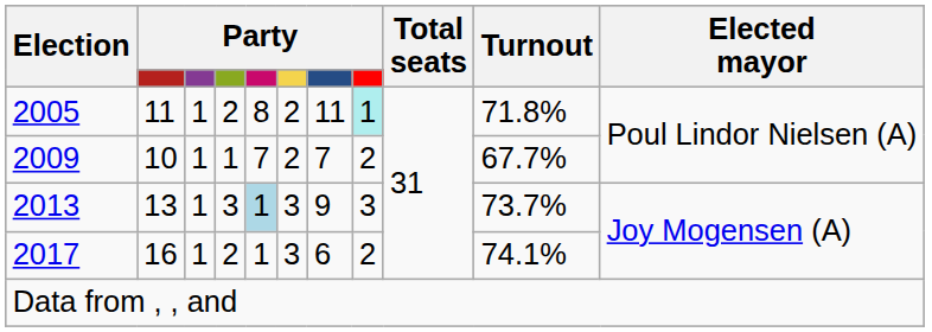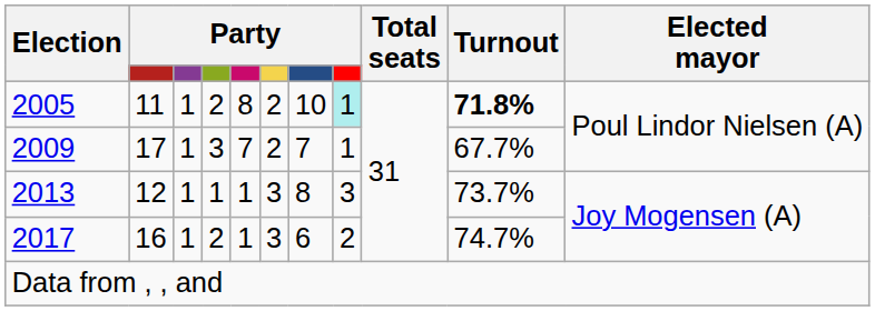2005 | column 7: 11 -> 10
2005 | Turnout: normal -> bold
2009 | column 2: 10 -> 17
2009 | column 4: 1 -> 3
2009 | column 8: 2 -> 1
2013 | column 2: 13 -> 12
2013 | column 4: 3 -> 1
2013 | column 5: lightblue background -> no background
2013 | column 7: 9 -> 8
2017 | Turnout: 74.1% -> 74.7%
